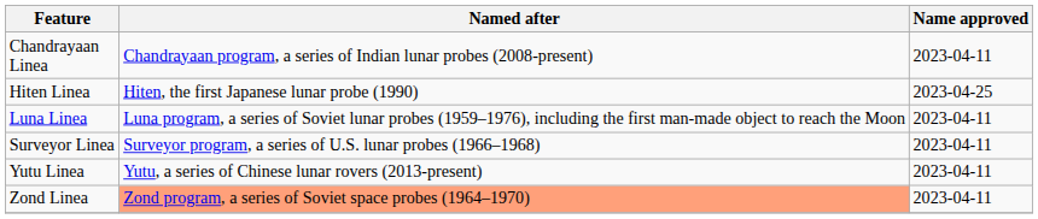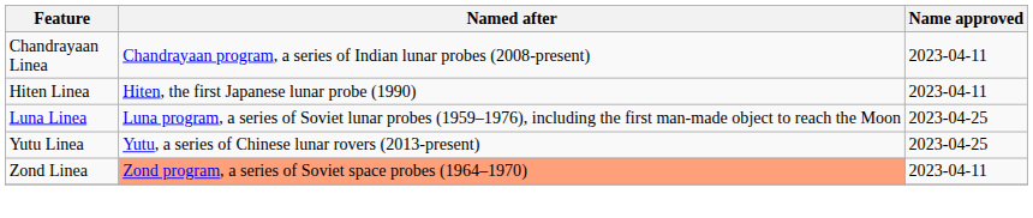Hiten Linea | Name approved: 2023-04-25 -> 2023-04-11
Luna Linea | Name approved: 2023-04-11 -> 2023-04-25
- row: Surveyor Linea | Surveyor program, a series of U.S. lunar probes (1966–1968) | 2023-04-11
Yutu Linea | Name approved: 2023-04-11 -> 2023-04-25
